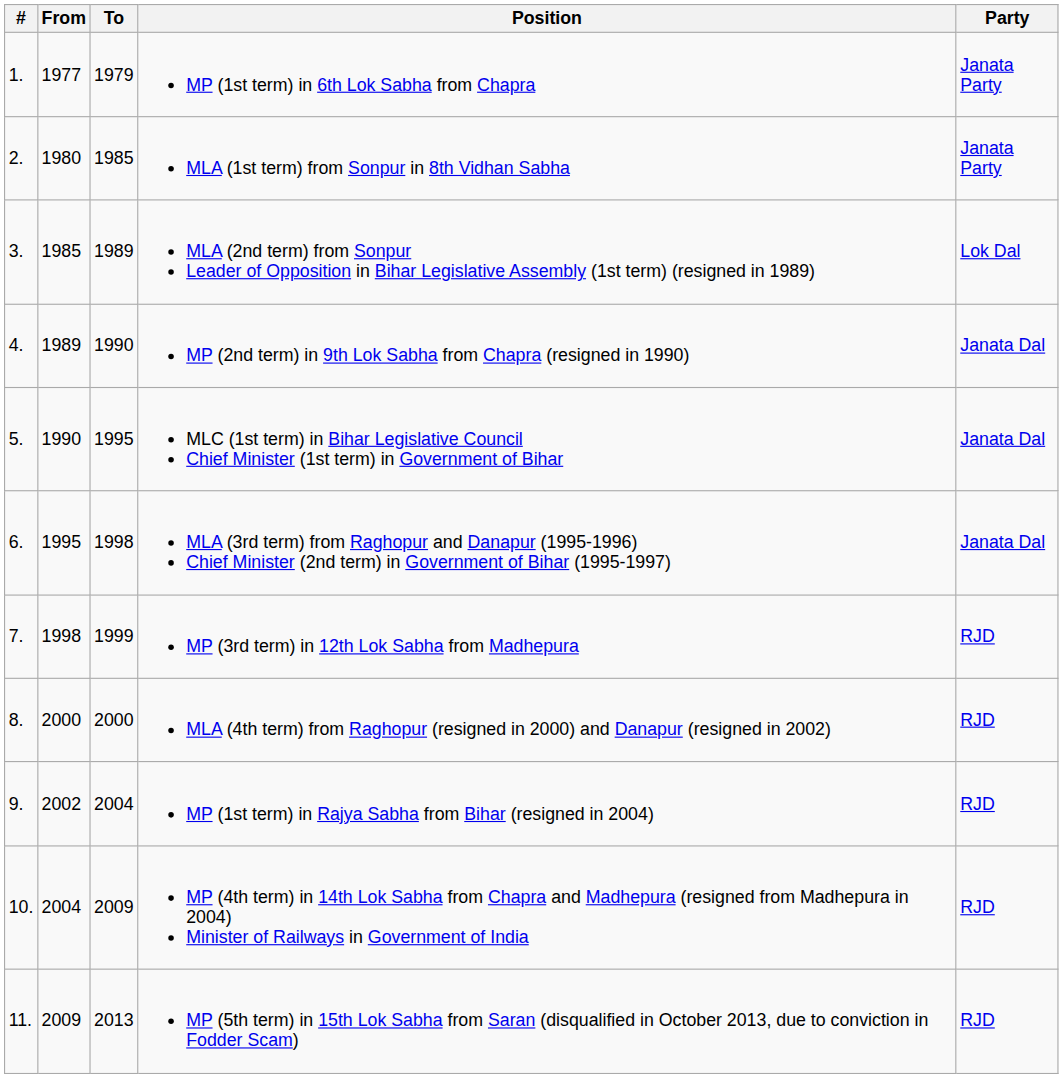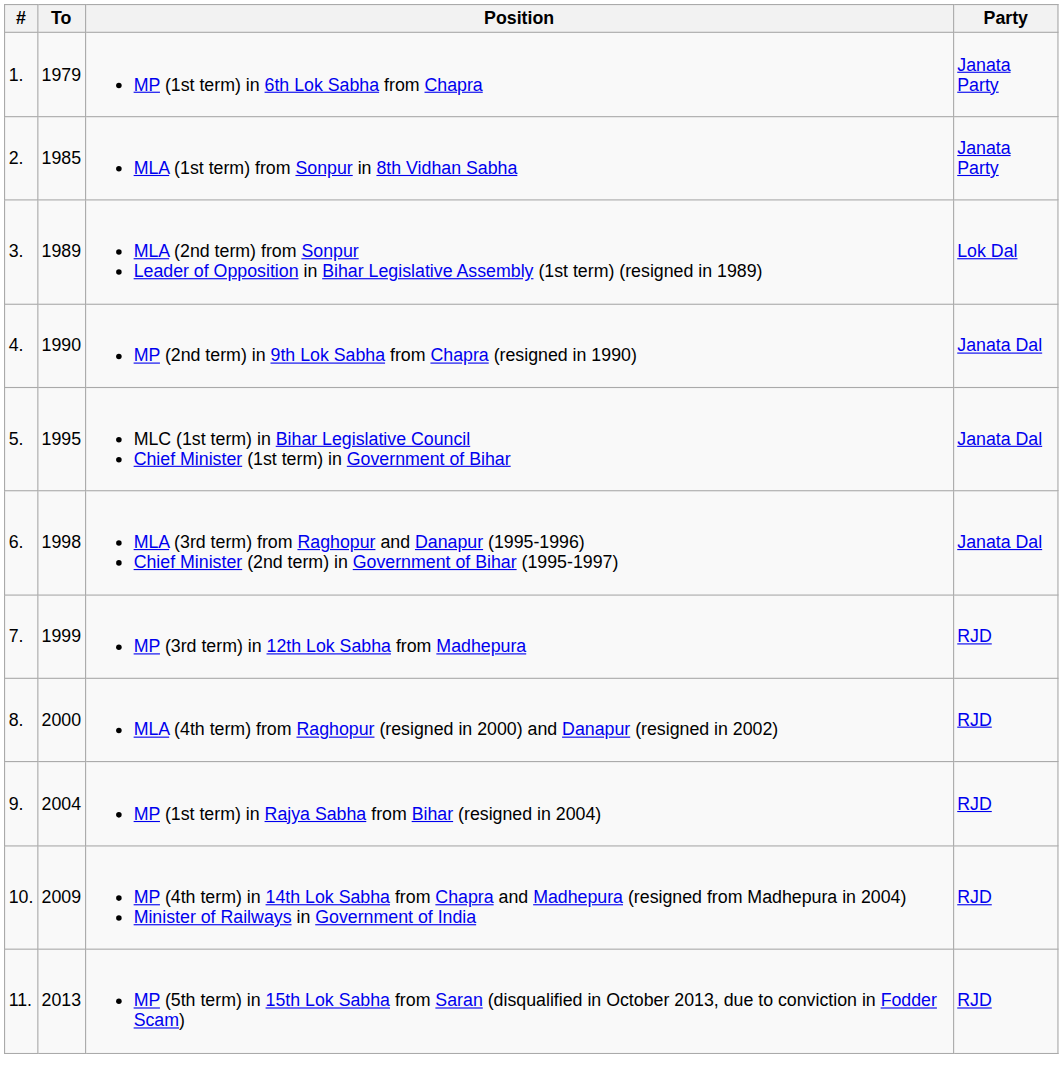- column: From | 1977 | 1980 | 1985 | 1989 | 1990 | 1995 | 1998 | 2000 | 2002 | 2004 | 2009
